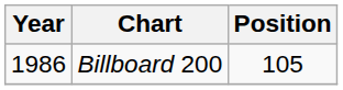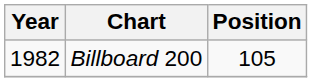Billboard 200 | Year: 1986 -> 1982
